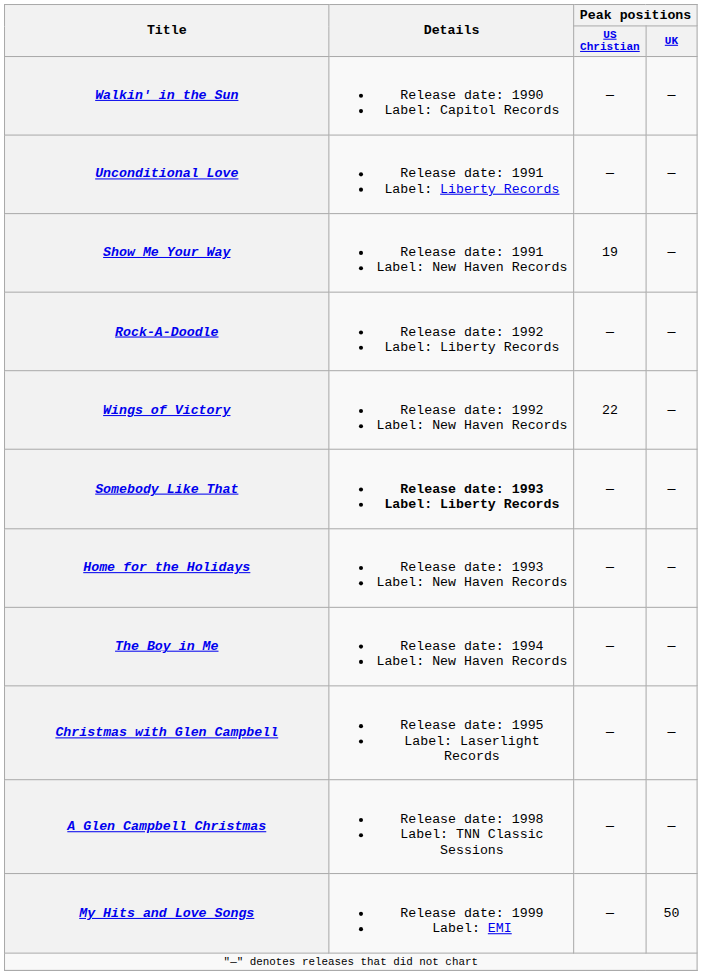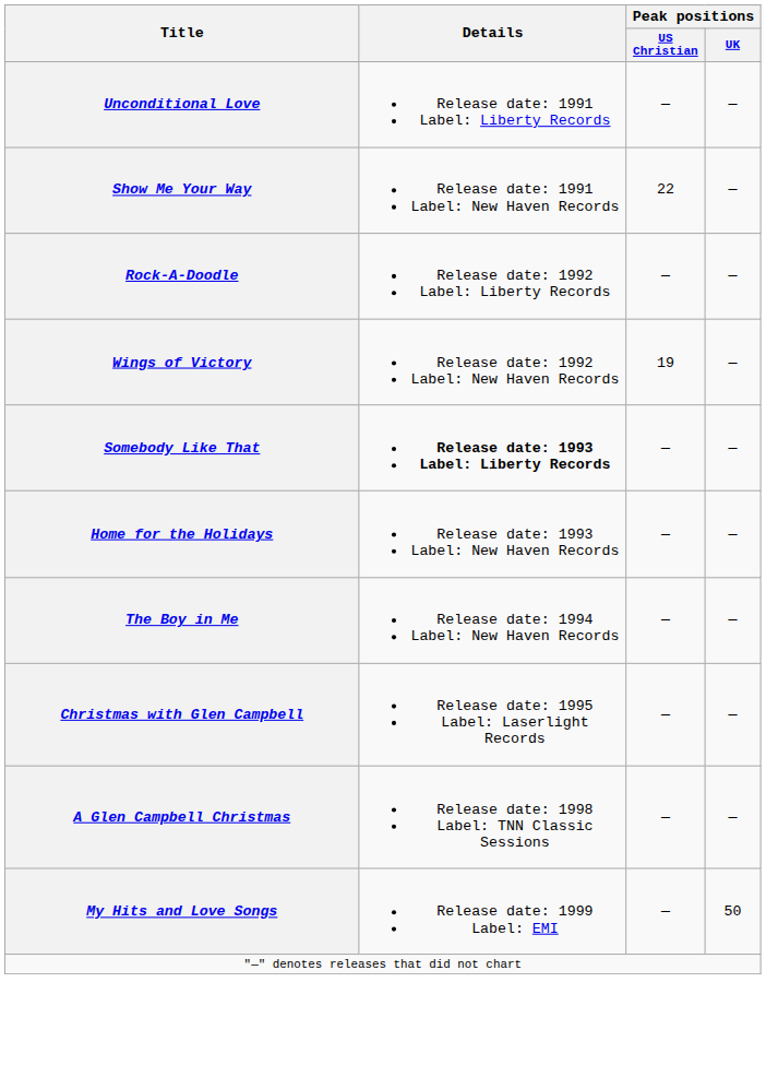- row: Walkin' in the Sun | Release date: 1990 Label: Capitol Records | — | —
Show Me Your Way | Peak positions / US Christian: 19 -> 22
Wings of Victory | Peak positions / US Christian: 22 -> 19
